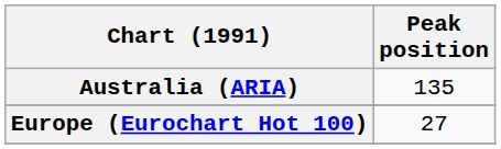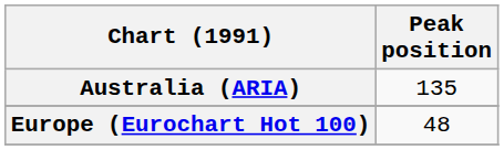Europe (Eurochart Hot 100) | Peak position: 27 -> 48
